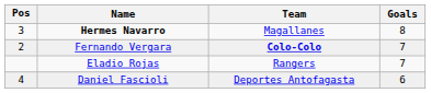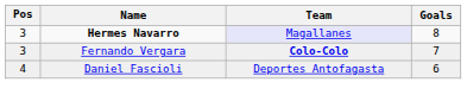Hermes Navarro | Team: no background -> lavender background
Fernando Vergara | Pos: 2 -> 3
- row: Eladio Rojas | Rangers | 7
